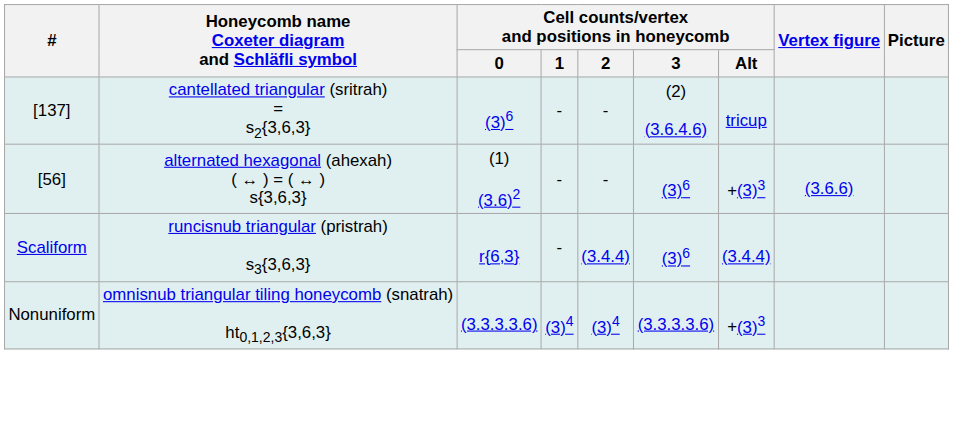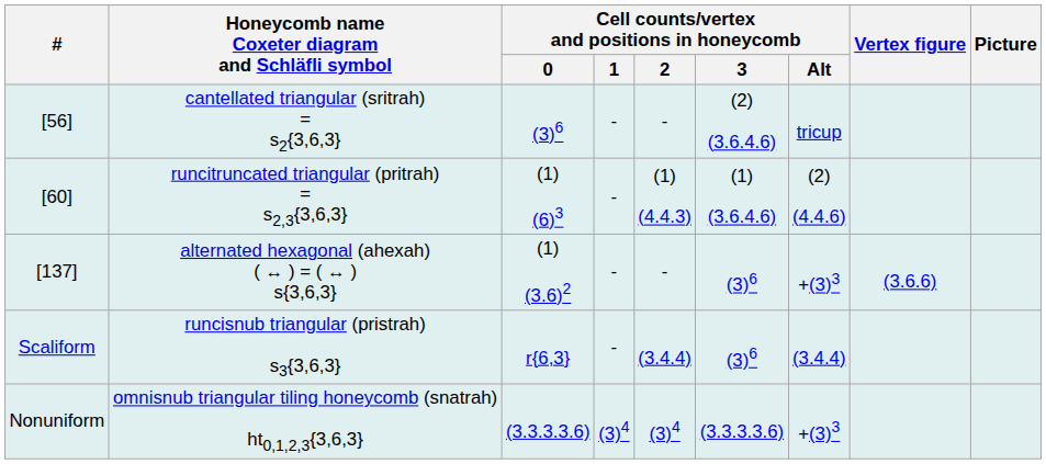cantellated triangular (sritrah) = s2{3,6,3} | #: [137] -> [56]
+ row: [60] | runcitruncated triangular (pritrah) = s2,3{3,6,3} | (1) (6)3 | - | (1) (4.4.3) | (1) (3.6.4.6) | (2) (4.4.6)
alternated hexagonal (ahexah) ( ↔ ) = ( ↔ ) s{3,6,3} | #: [56] -> [137]
